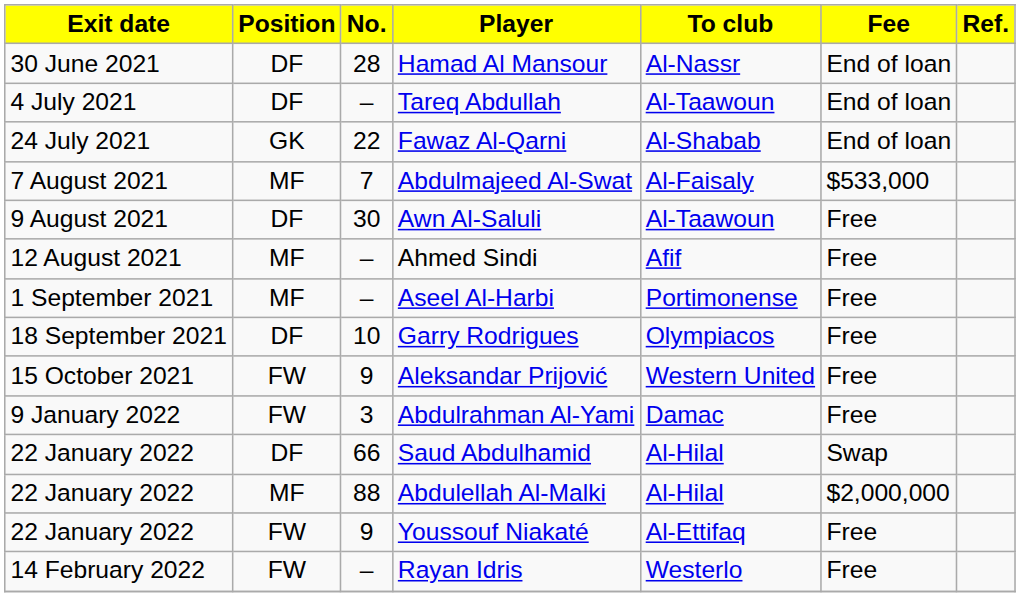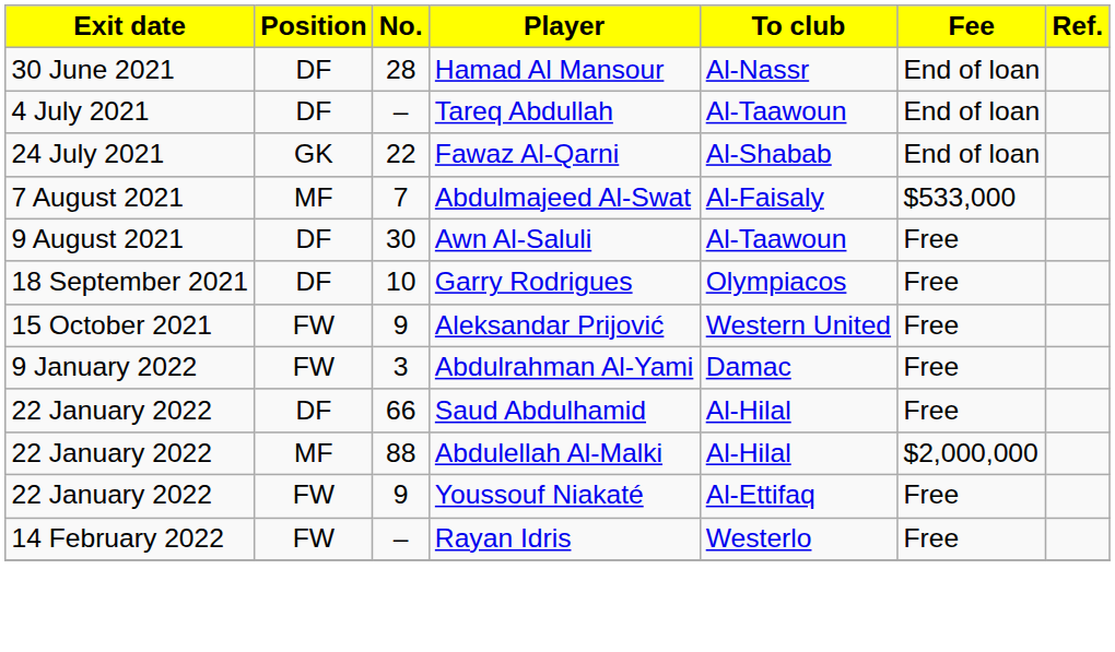- row: 12 August 2021 | MF | – | Ahmed Sindi | Afif | Free
- row: 1 September 2021 | MF | – | Aseel Al-Harbi | Portimonense | Free
Saud Abdulhamid | Fee: Swap -> Free
